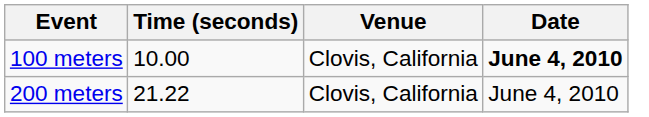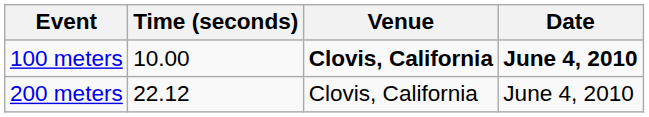100 meters | Venue: normal -> bold
200 meters | Time (seconds): 21.22 -> 22.12
